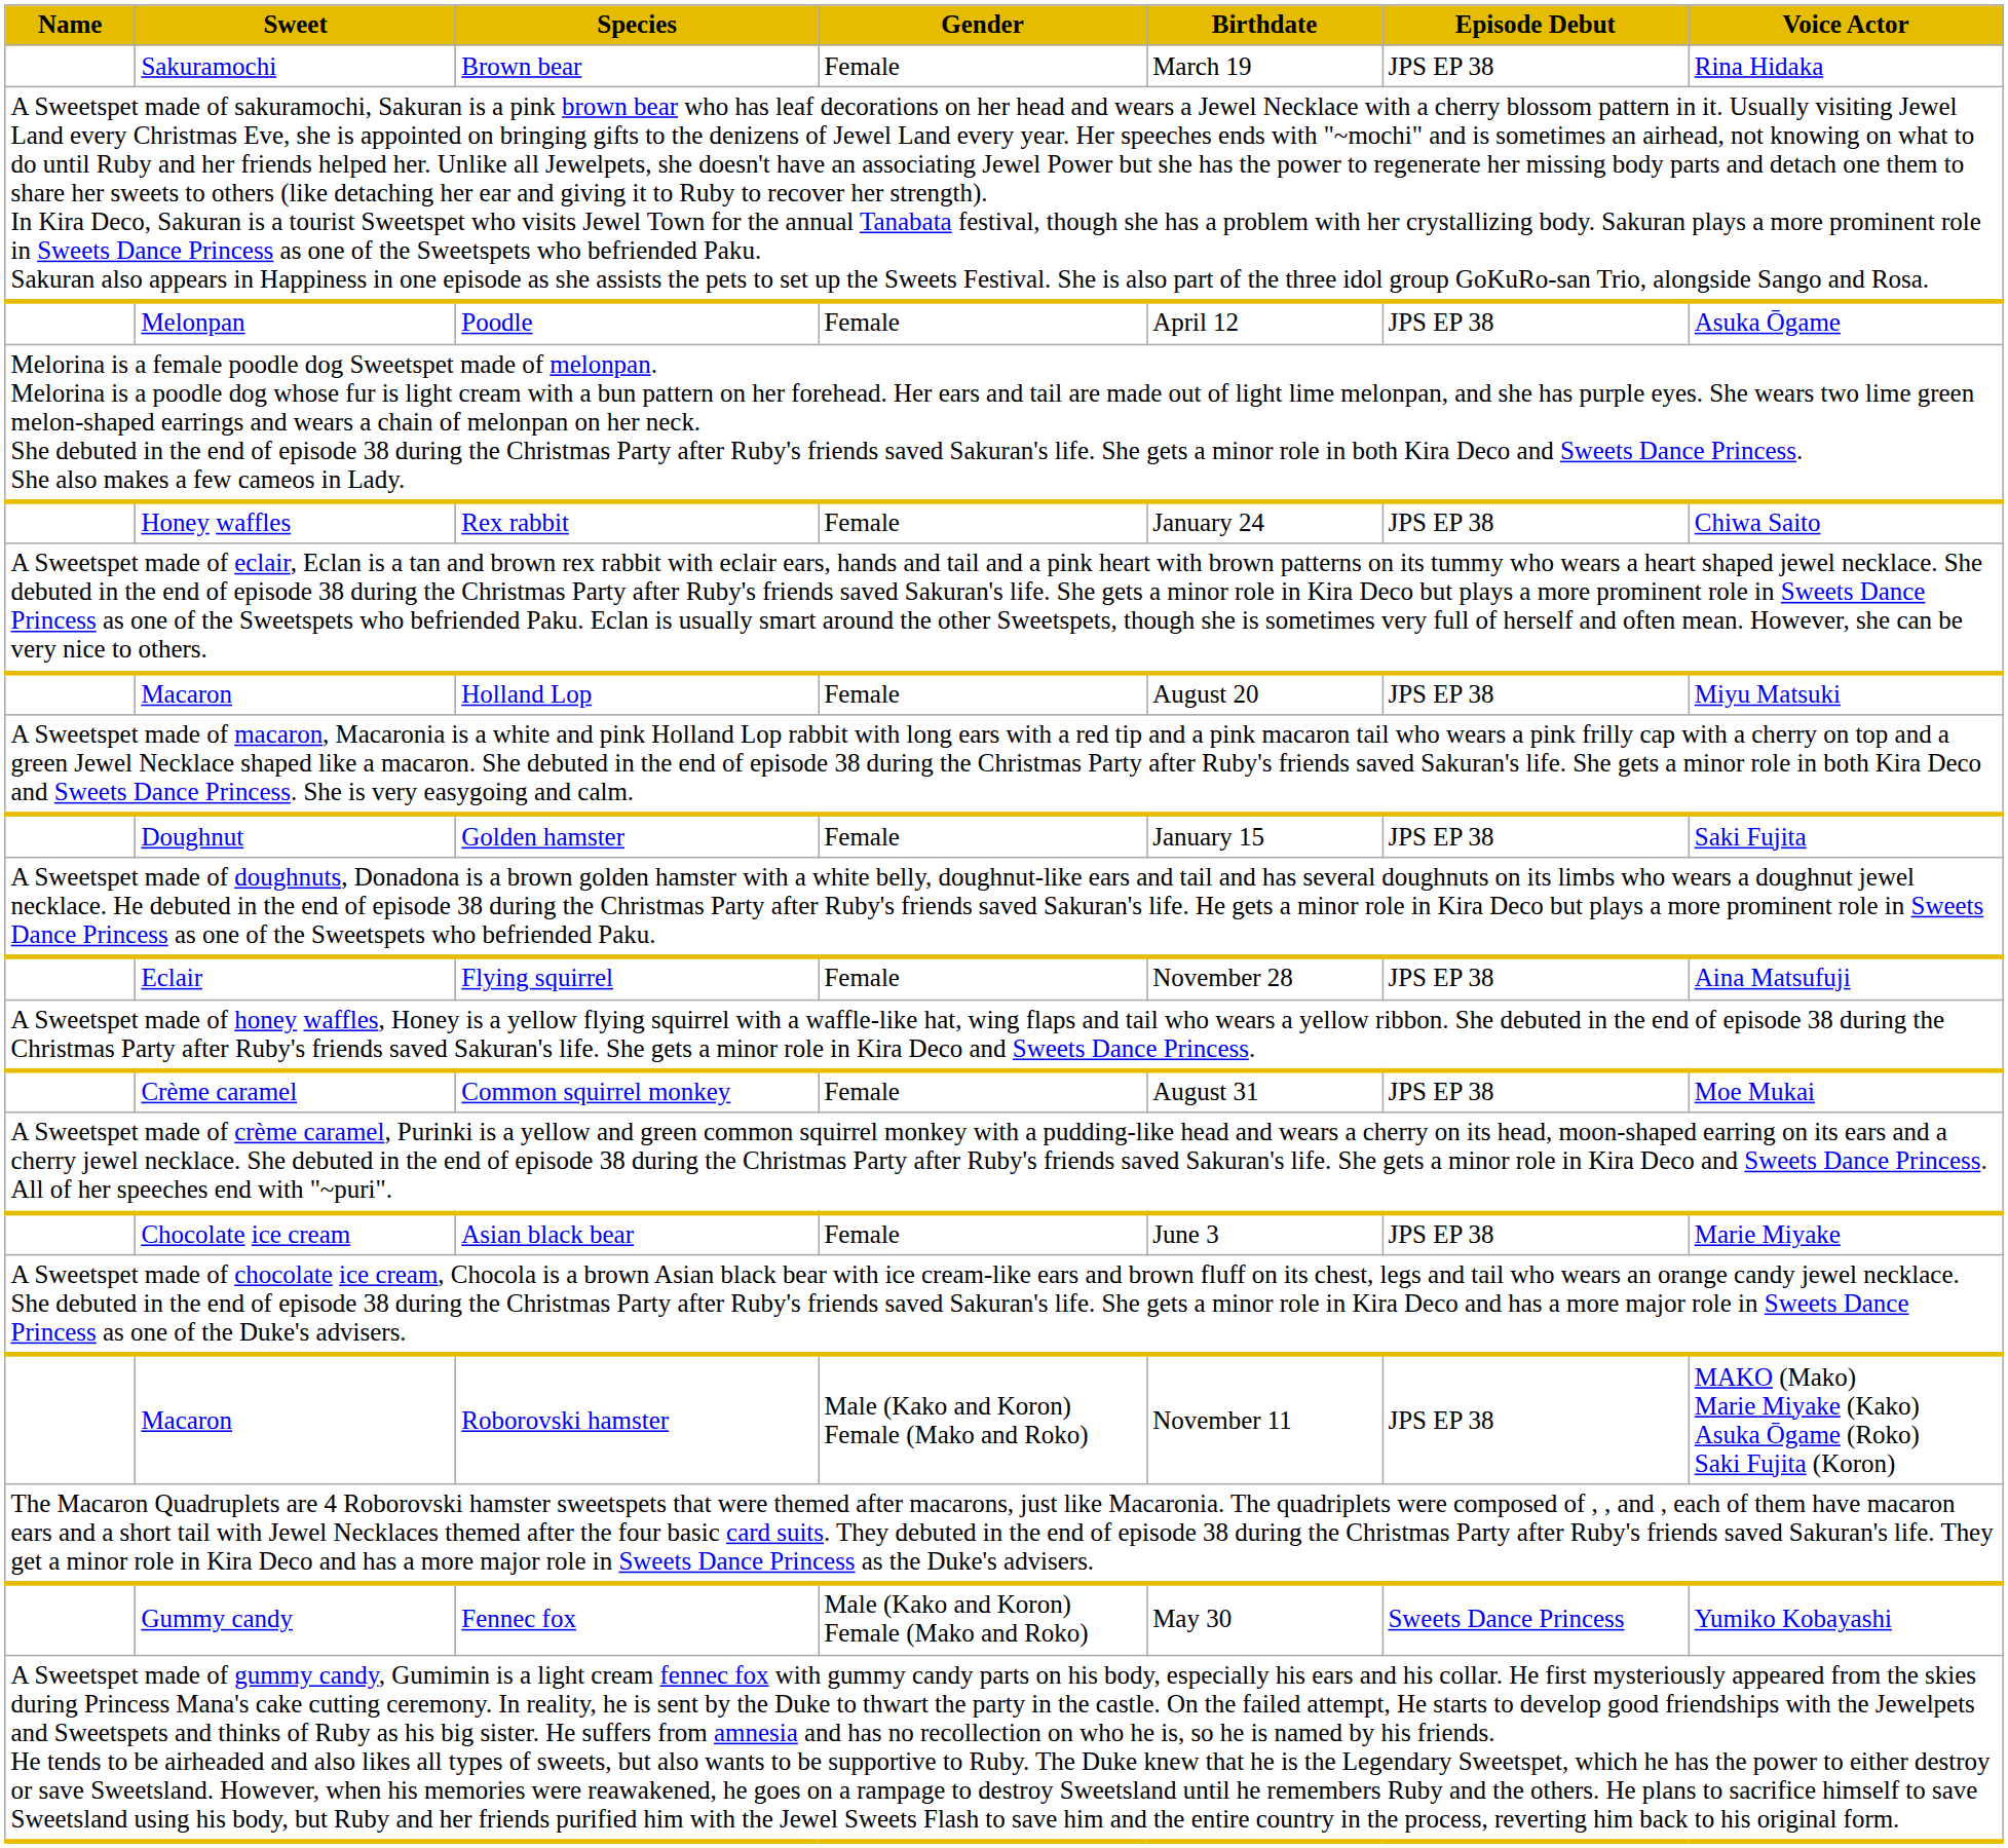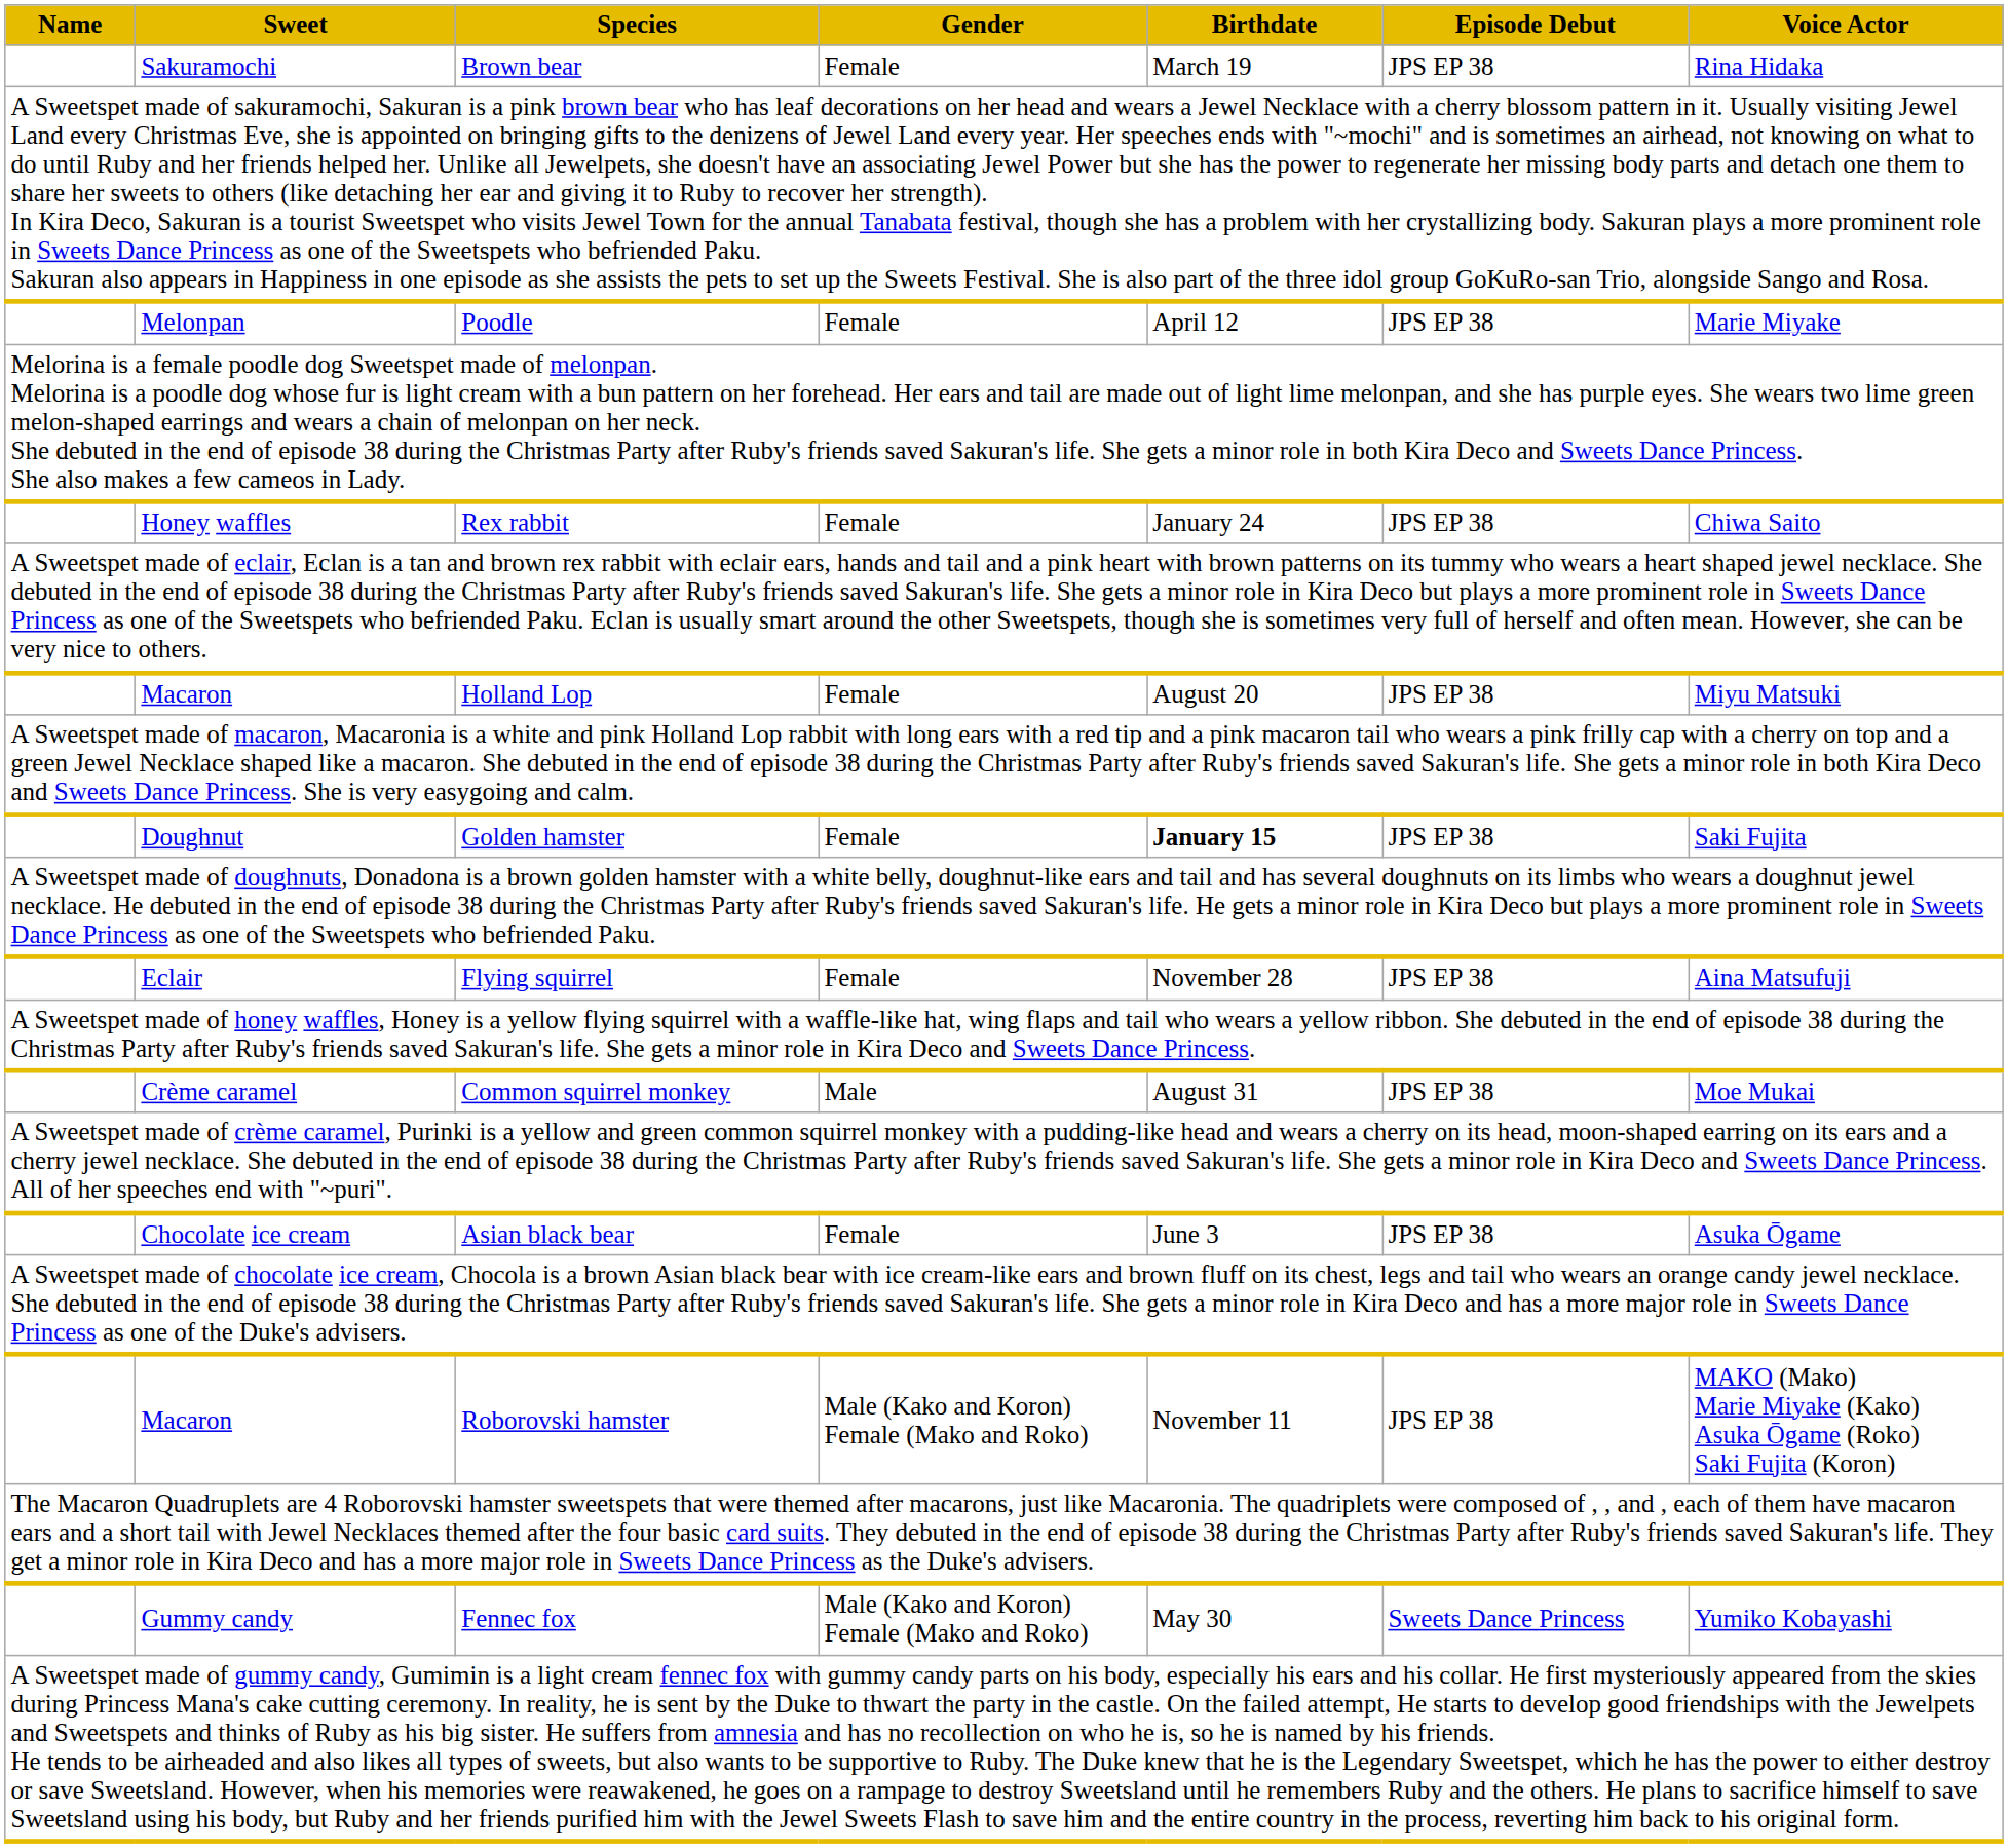Poodle | Voice Actor: Asuka Ōgame -> Marie Miyake
Golden hamster | Birthdate: normal -> bold
Common squirrel monkey | Gender: Female -> Male
Asian black bear | Voice Actor: Marie Miyake -> Asuka Ōgame
